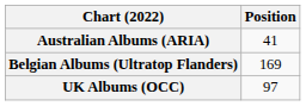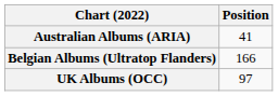Belgian Albums (Ultratop Flanders) | Position: 169 -> 166
